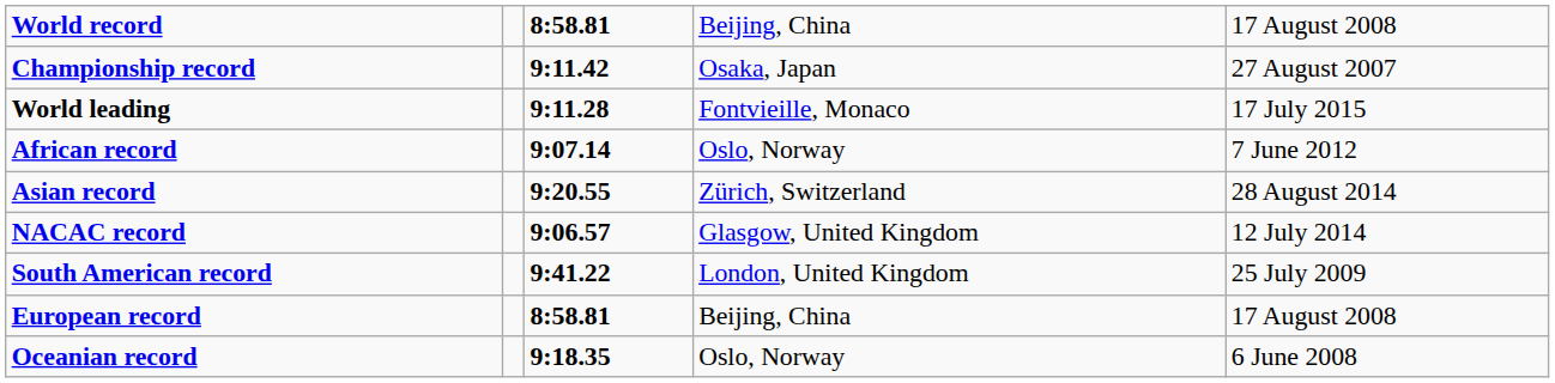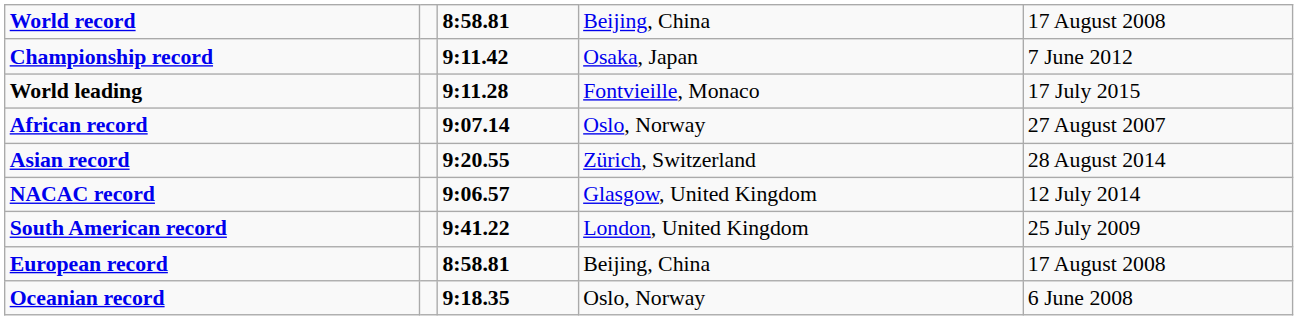Championship record | column 5: 27 August 2007 -> 7 June 2012
African record | column 5: 7 June 2012 -> 27 August 2007
